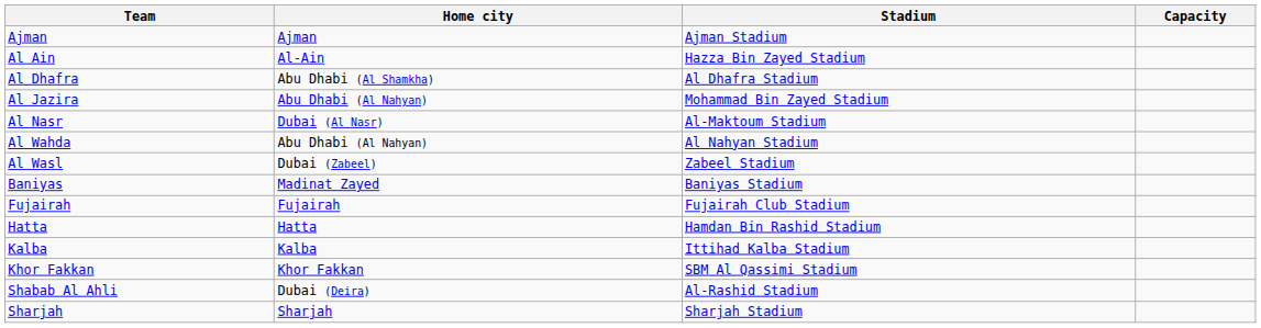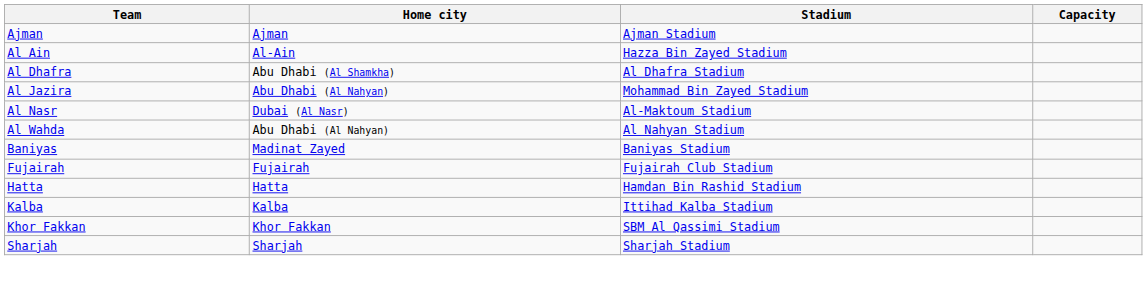- row: Al Wasl | Dubai (Zabeel) | Zabeel Stadium
- row: Shabab Al Ahli | Dubai (Deira) | Al-Rashid Stadium
